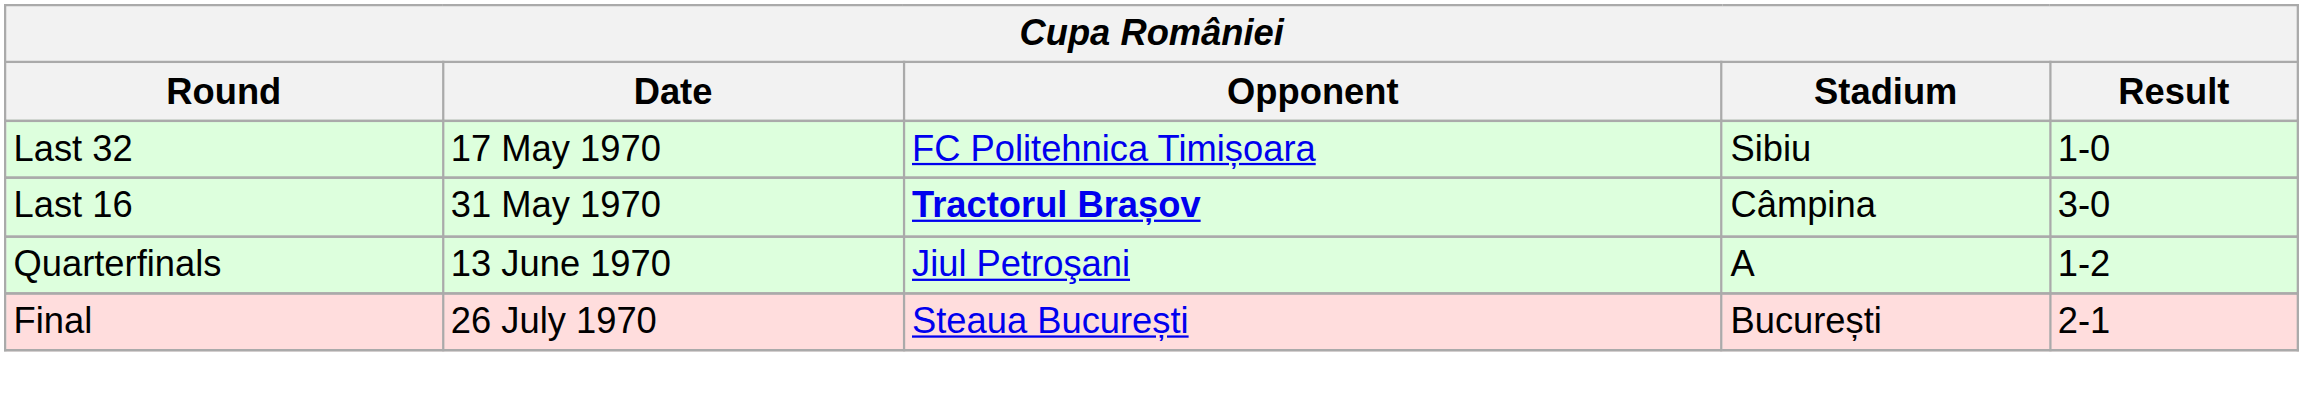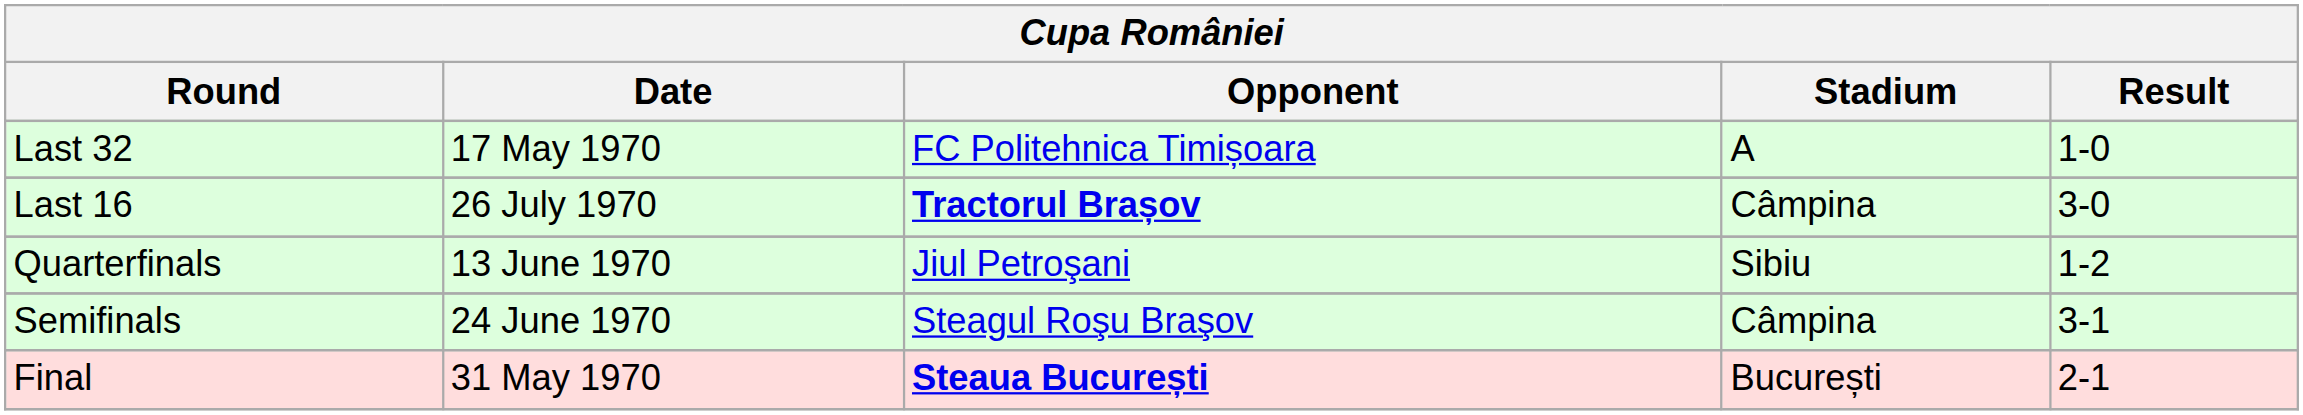Last 32 | Stadium: Sibiu -> A
Last 16 | Date: 31 May 1970 -> 26 July 1970
Quarterfinals | Stadium: A -> Sibiu
+ row: Semifinals | 24 June 1970 | Steagul Roşu Braşov | Câmpina | 3-1
Final | Date: 26 July 1970 -> 31 May 1970
Final | Opponent: normal -> bold
